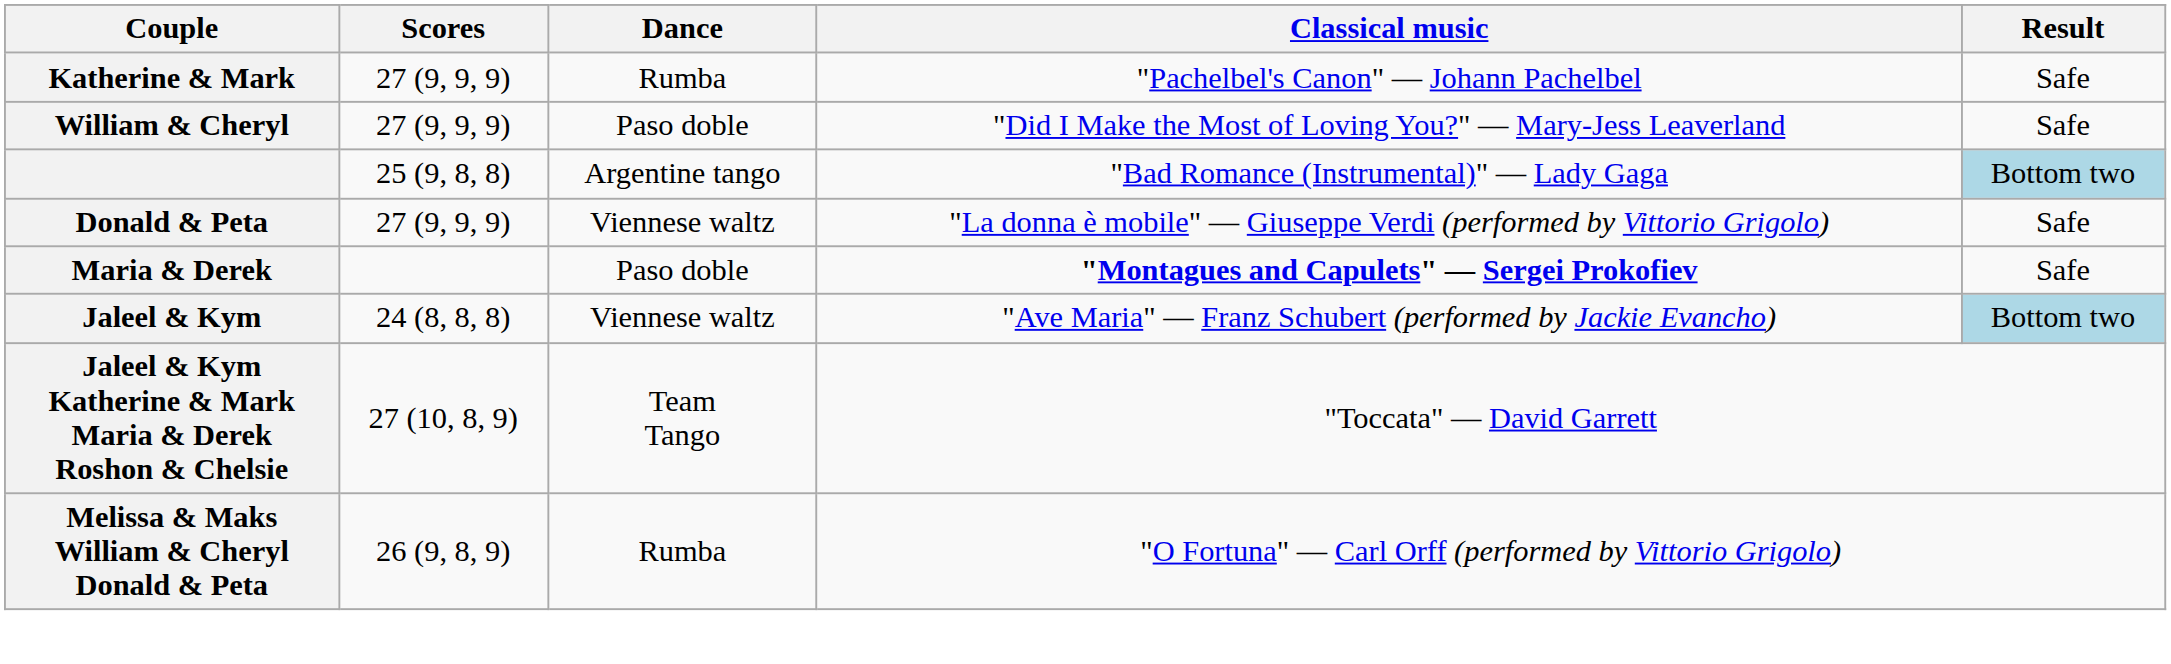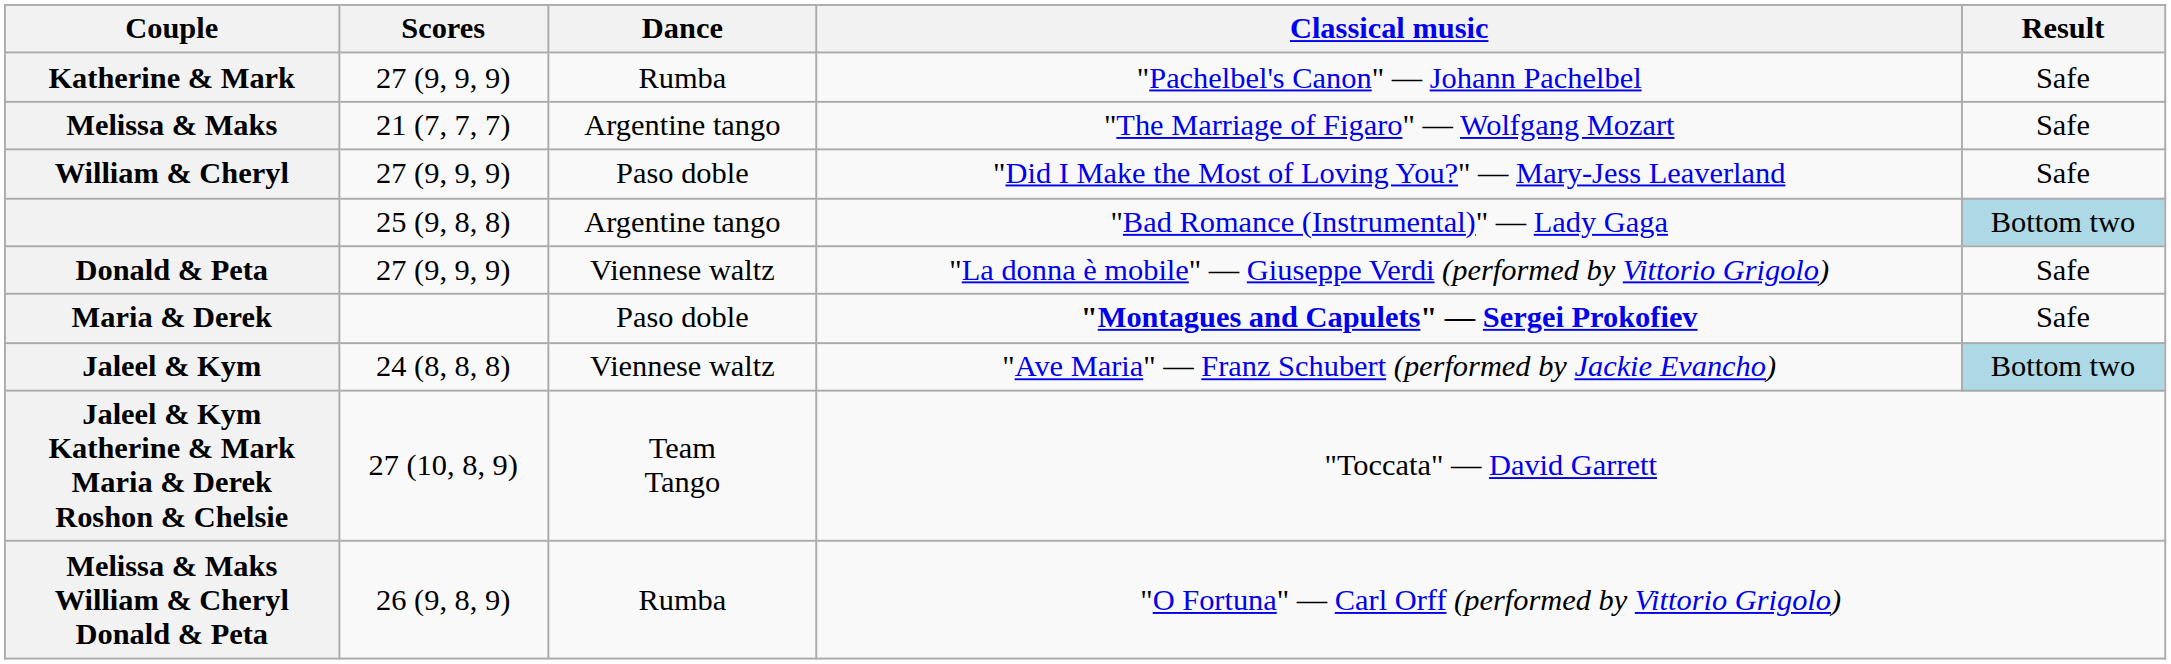+ row: Melissa & Maks | 21 (7, 7, 7) | Argentine tango | "The Marriage of Figaro" — Wolfgang Mozart | Safe
